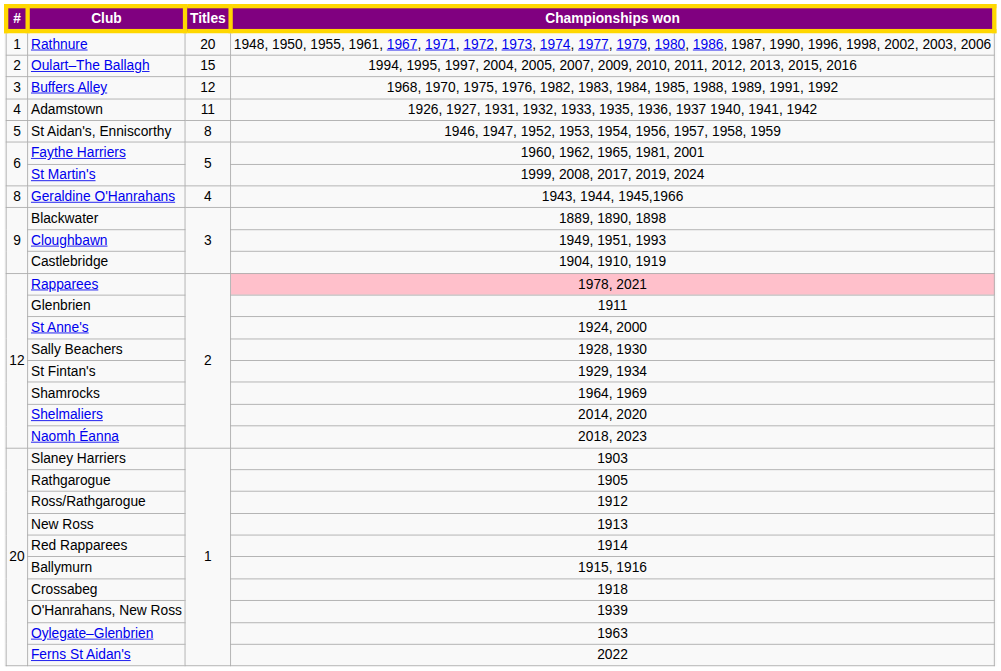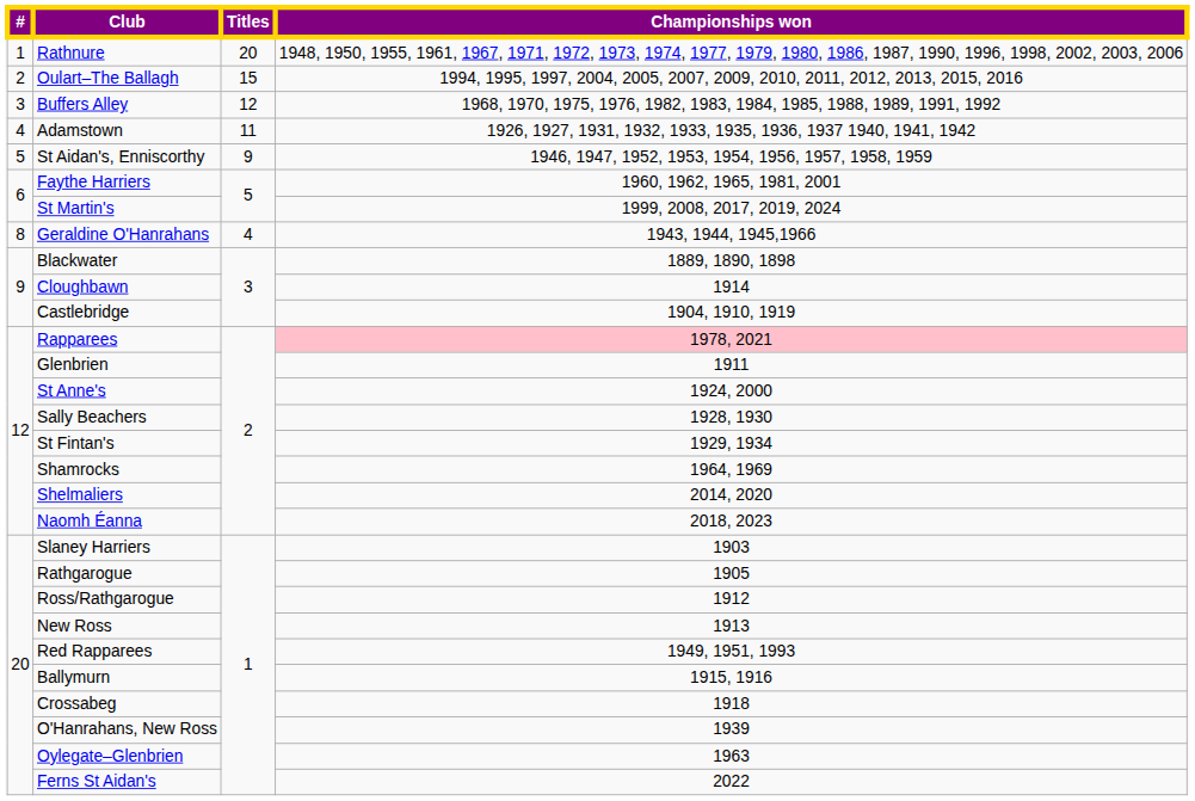St Aidan's, Enniscorthy | Titles: 8 -> 9
Cloughbawn | Championships won: 1949, 1951, 1993 -> 1914
Red Rapparees | Championships won: 1914 -> 1949, 1951, 1993
